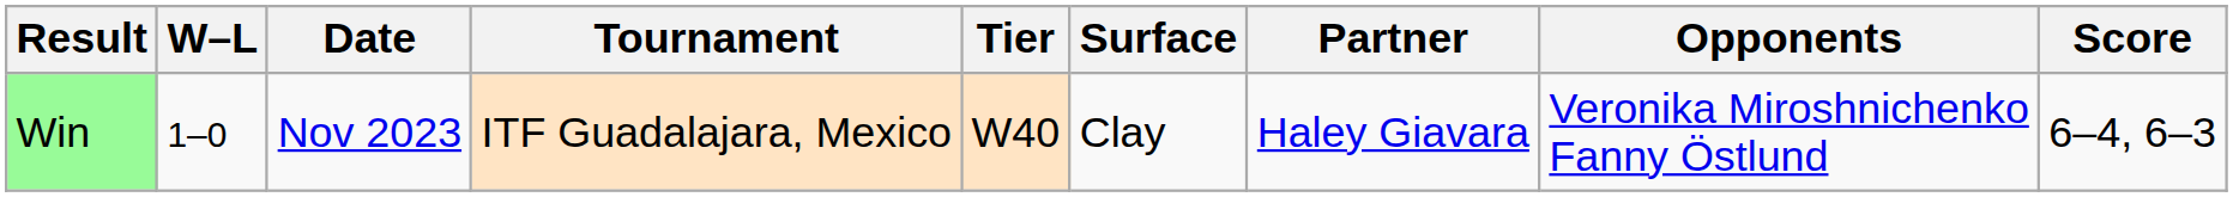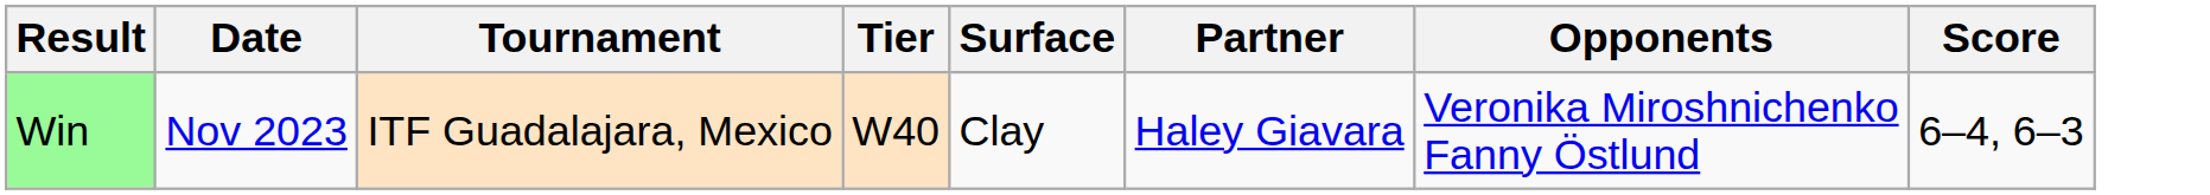- column: W–L | 1–0
